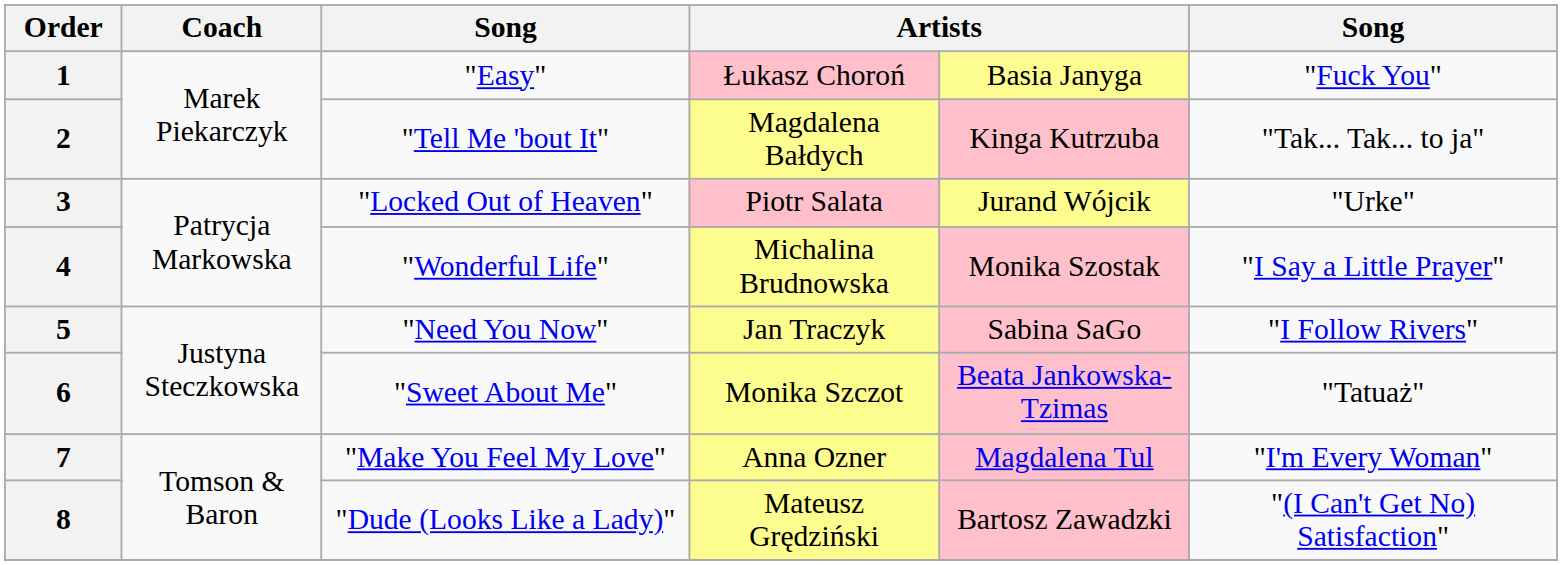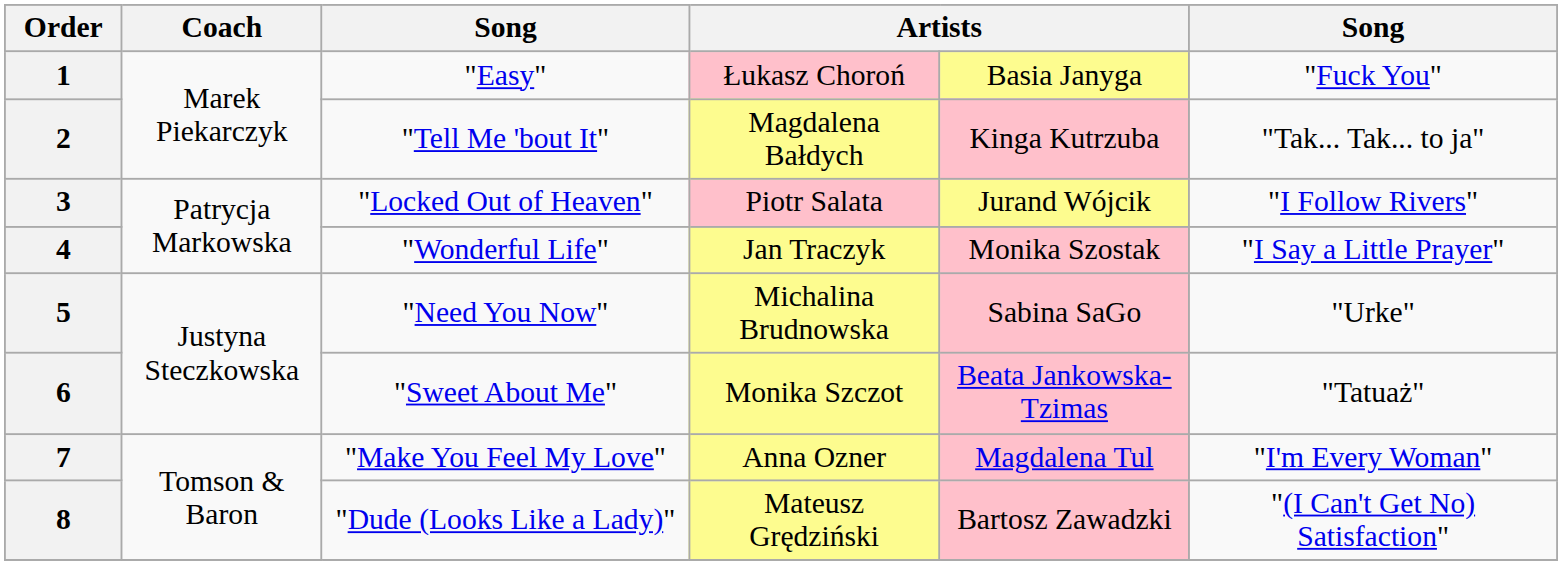3 | column 6: "Urke" -> "I Follow Rivers"
4 | column 4: Michalina Brudnowska -> Jan Traczyk
5 | column 4: Jan Traczyk -> Michalina Brudnowska
5 | column 6: "I Follow Rivers" -> "Urke"
